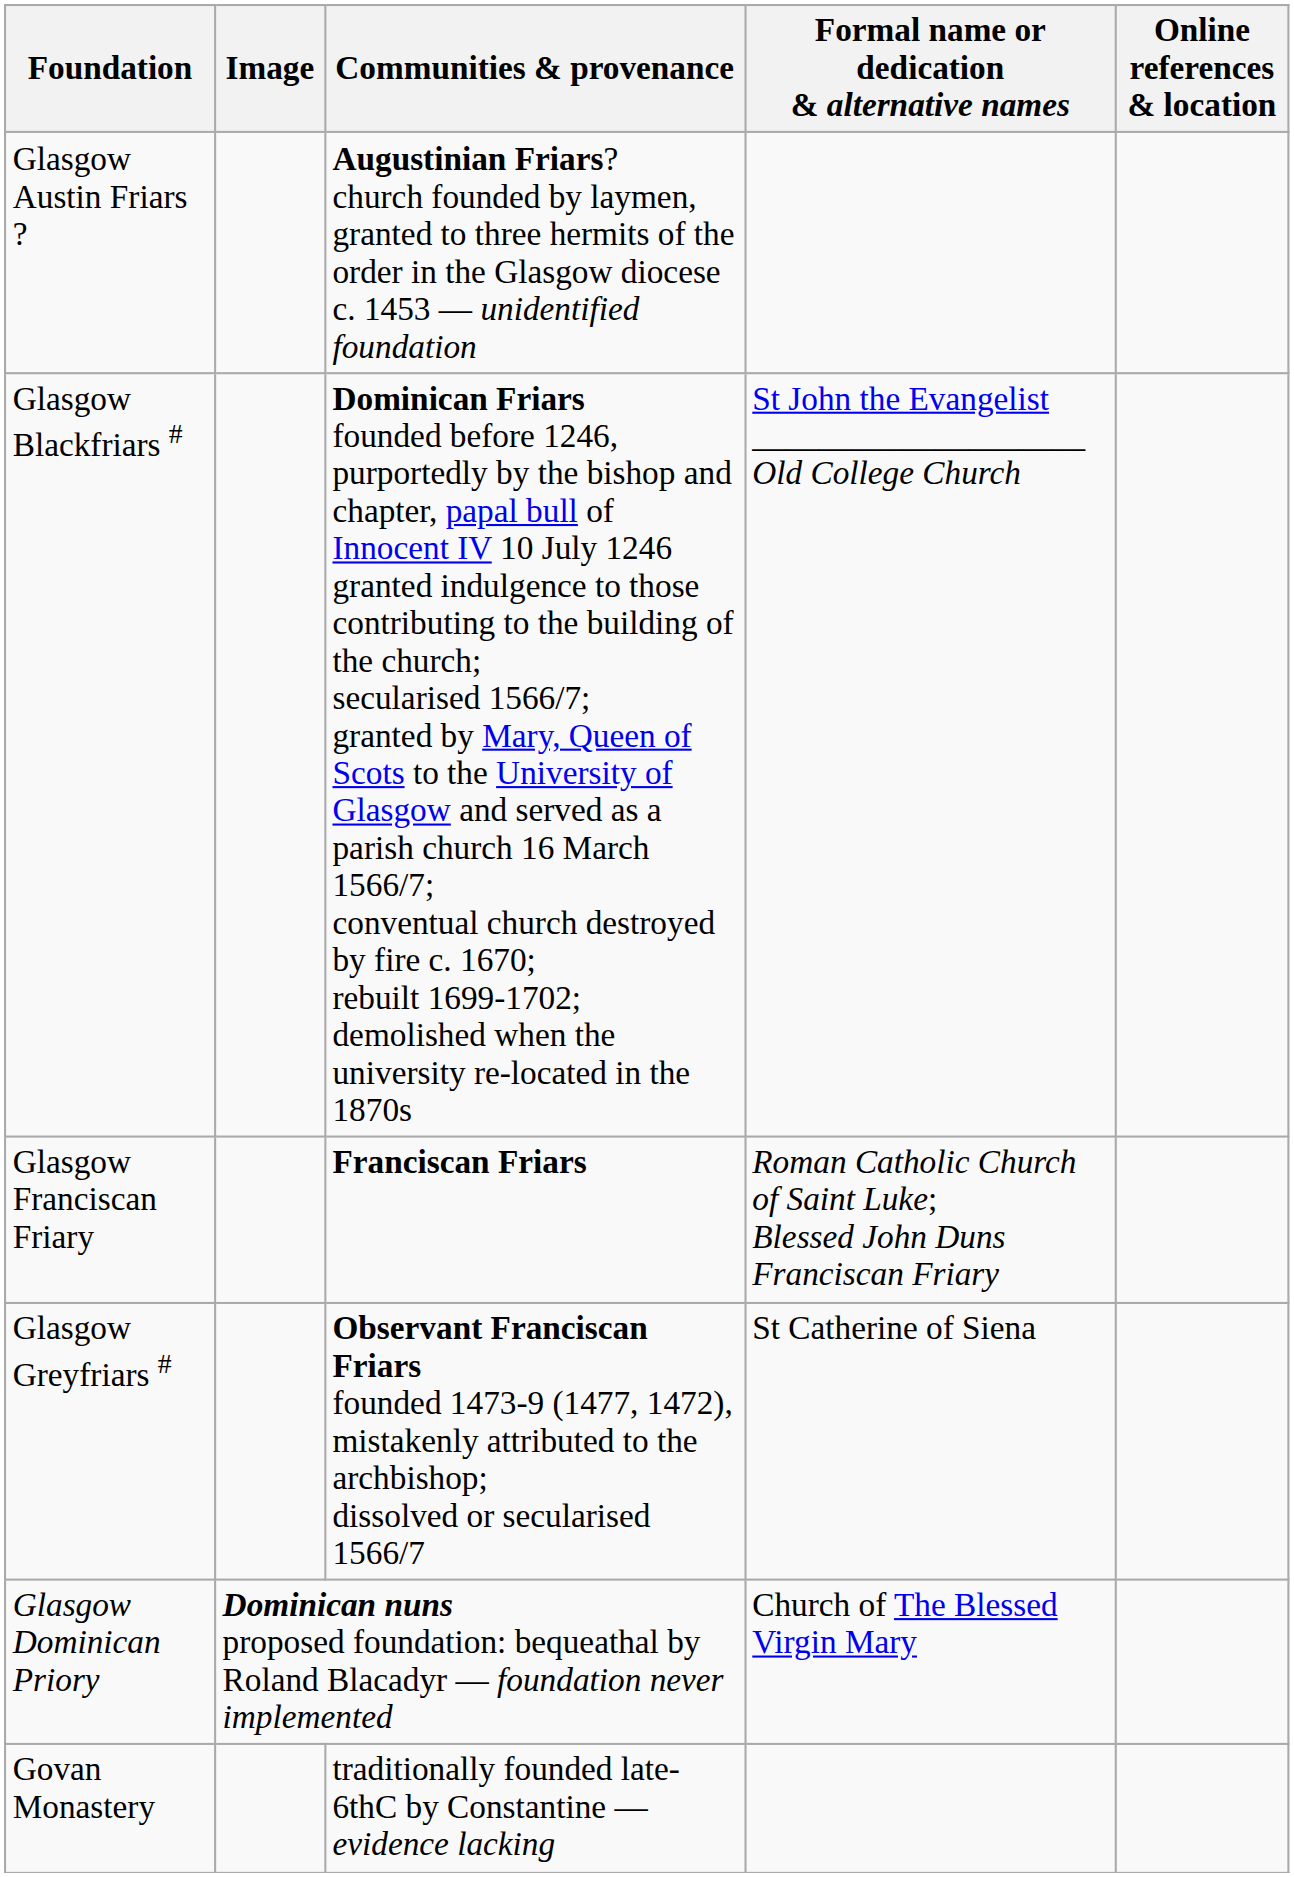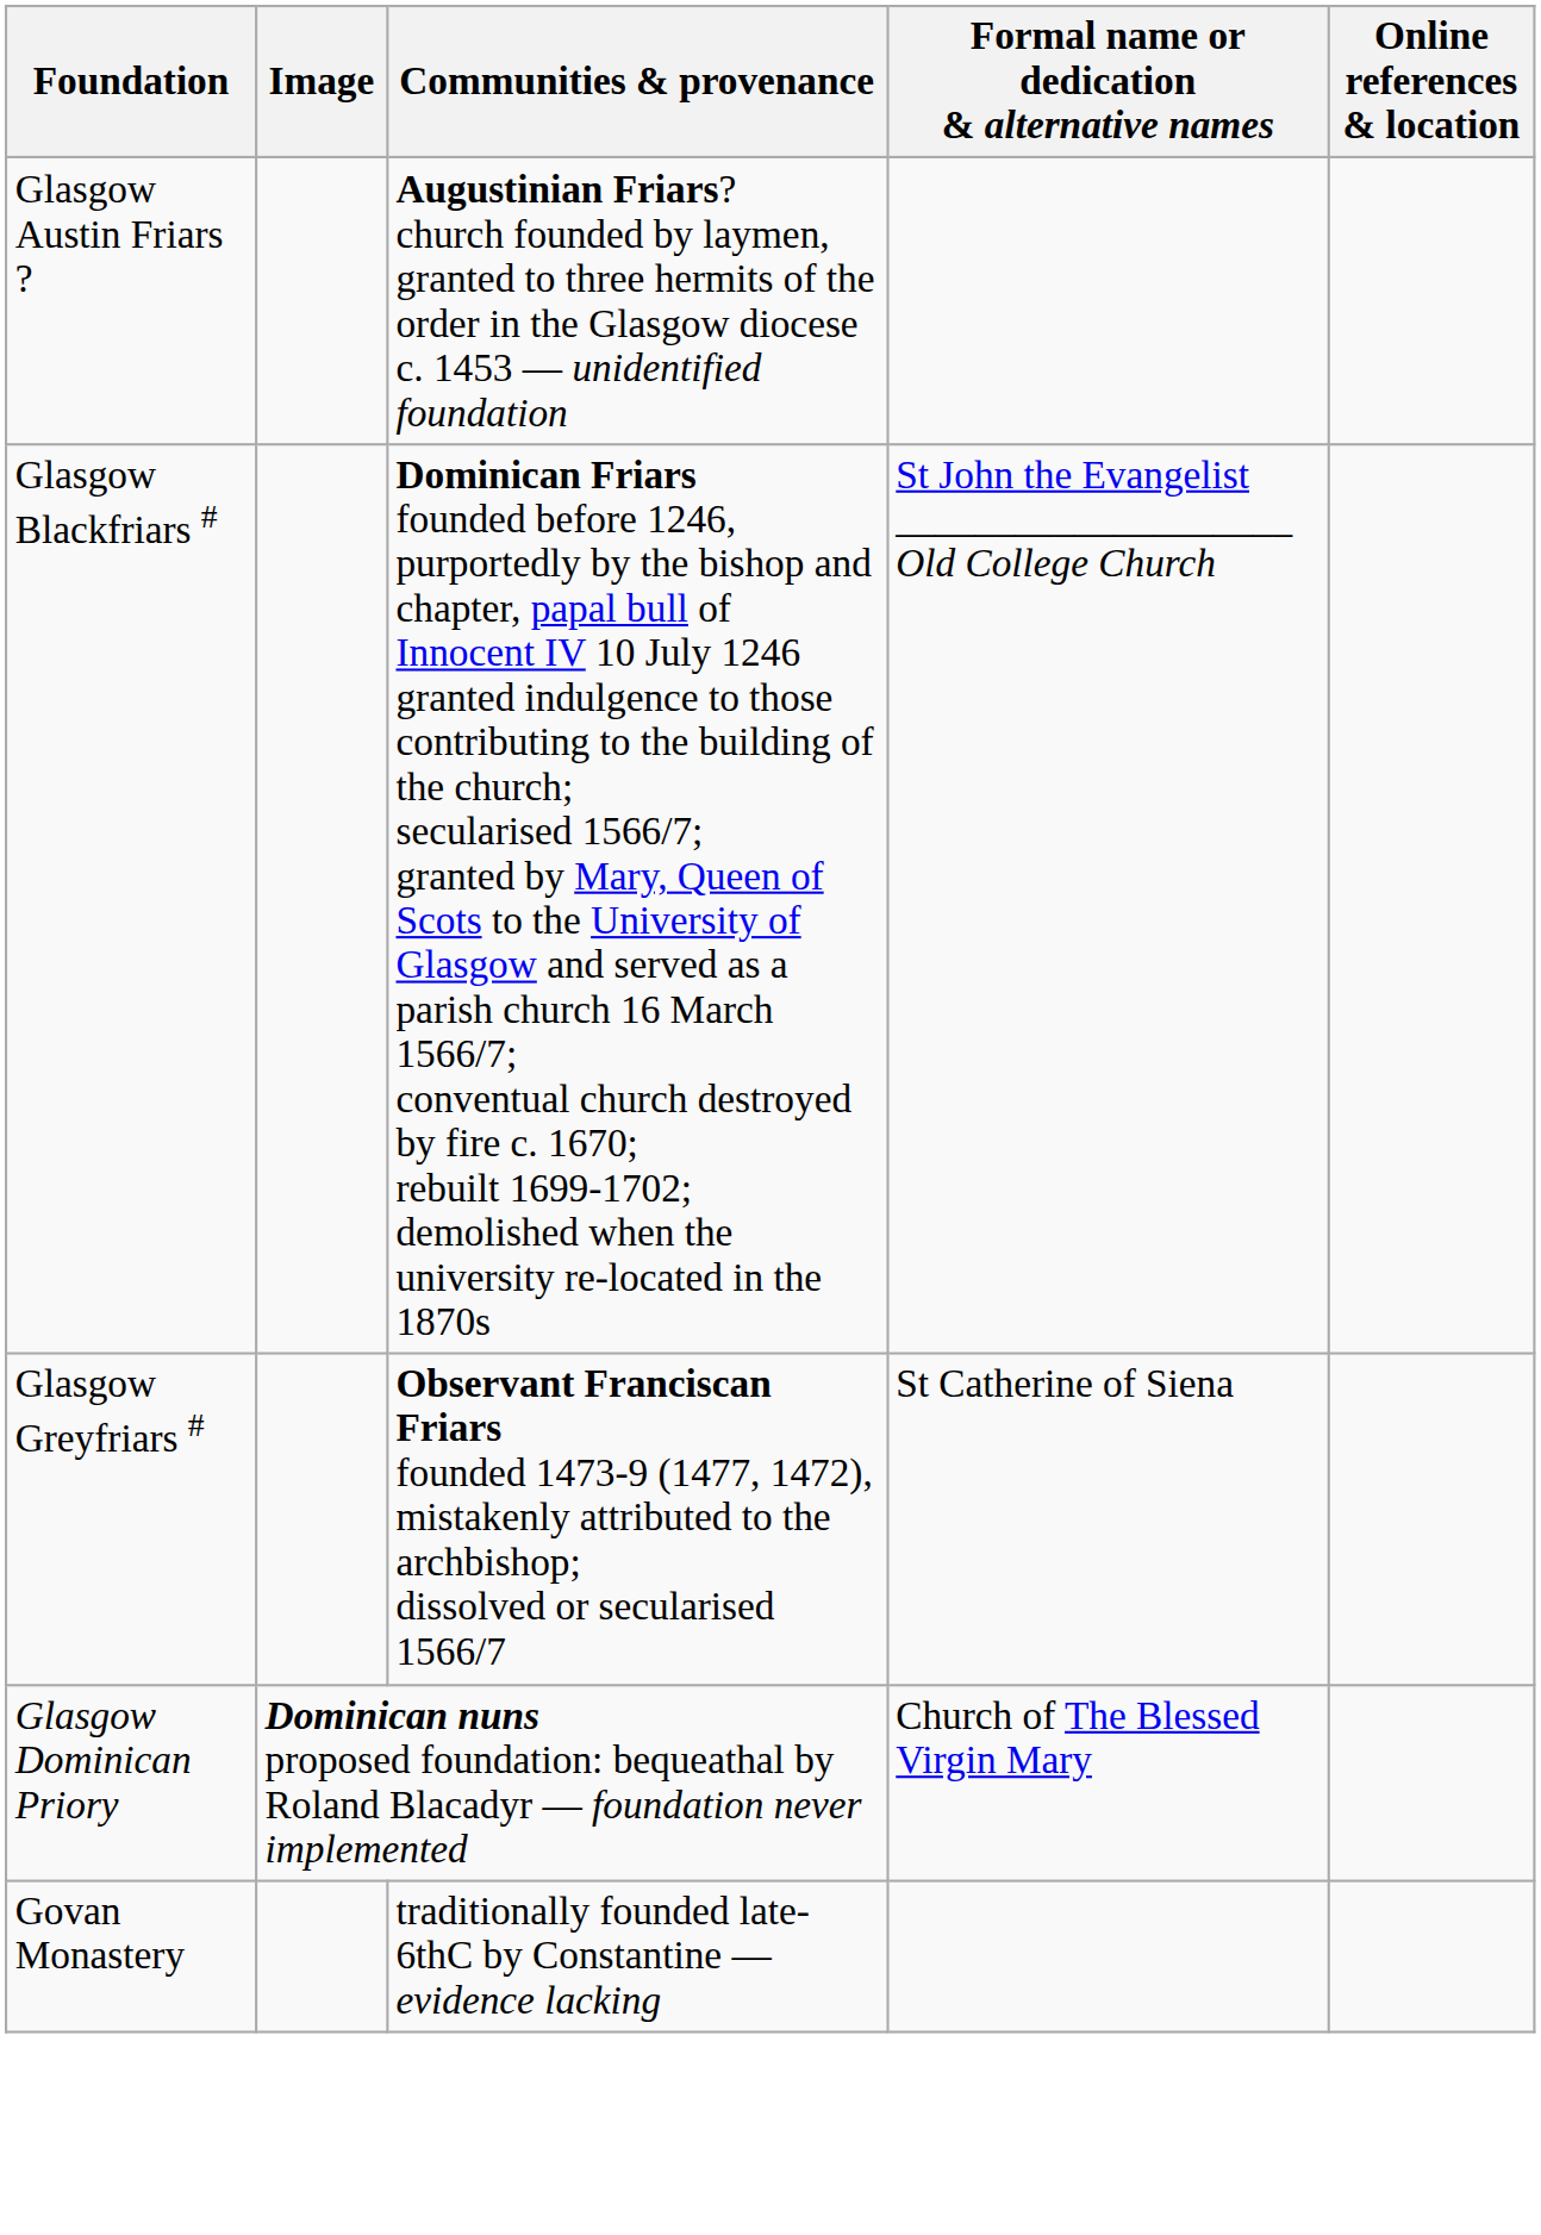- row: Glasgow Franciscan Friary | Franciscan Friars | Roman Catholic Church of Saint Luke; Blessed John Duns Franciscan Friary
